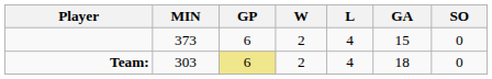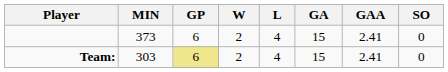+ column: GAA | 2.41 | 2.41
Team: | GA: 18 -> 15
